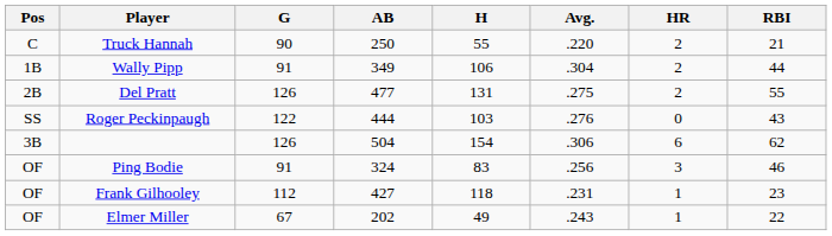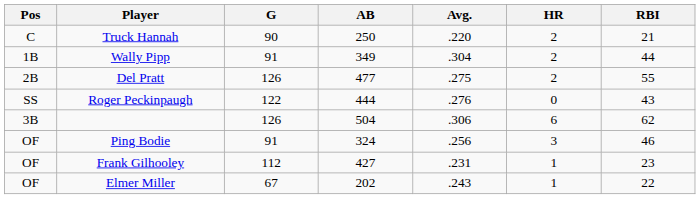- column: H | 55 | 106 | 131 | 103 | 154 | 83 | 118 | 49
